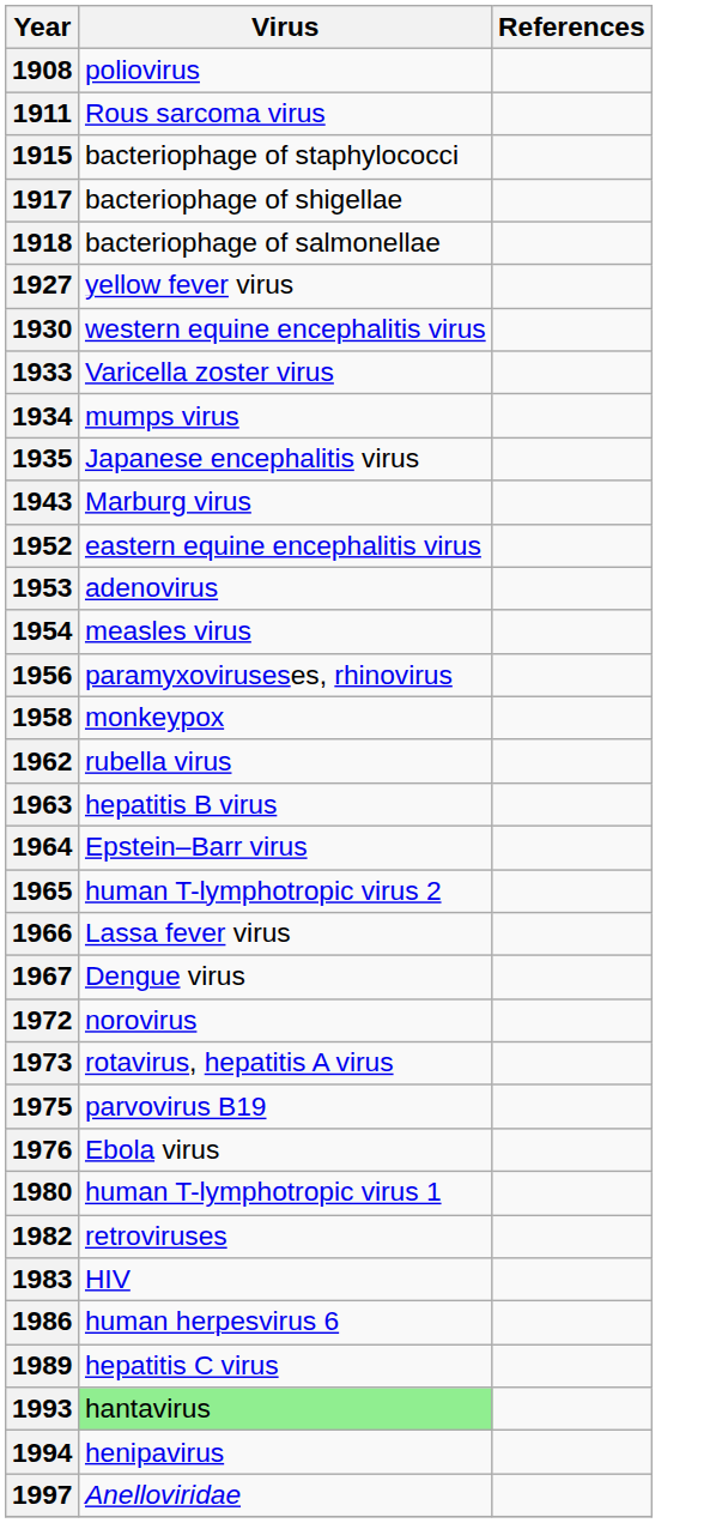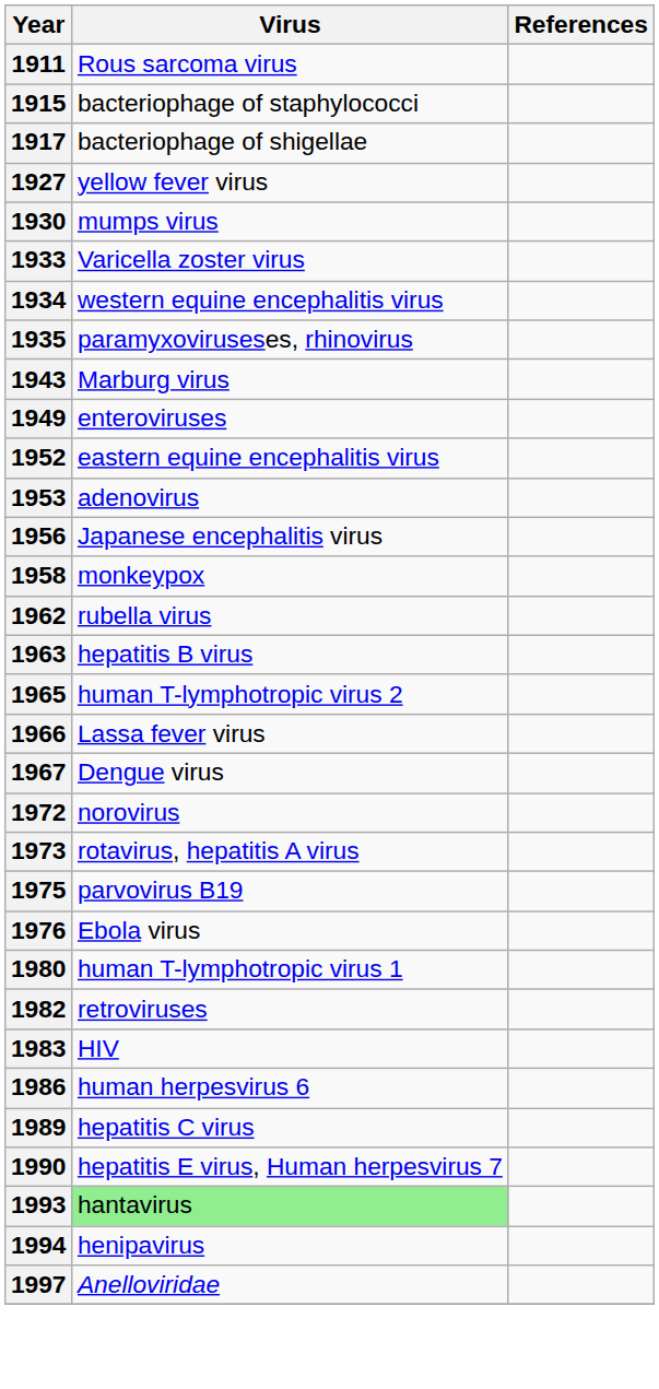- row: 1908 | poliovirus
- row: 1918 | bacteriophage of salmonellae
1930 | Virus: western equine encephalitis virus -> mumps virus
1934 | Virus: mumps virus -> western equine encephalitis virus
1935 | Virus: Japanese encephalitis virus -> paramyxoviruseses, rhinovirus
+ row: 1949 | enteroviruses
- row: 1954 | measles virus
1956 | Virus: paramyxoviruseses, rhinovirus -> Japanese encephalitis virus
- row: 1964 | Epstein–Barr virus
+ row: 1990 | hepatitis E virus, Human herpesvirus 7
